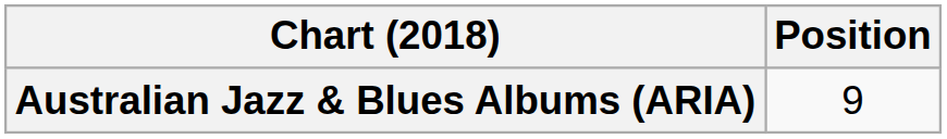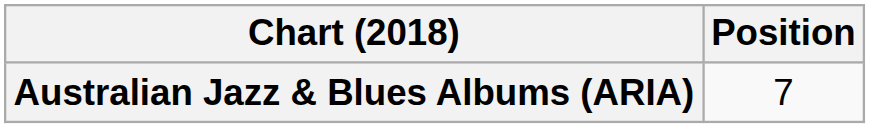Australian Jazz & Blues Albums (ARIA) | Position: 9 -> 7
